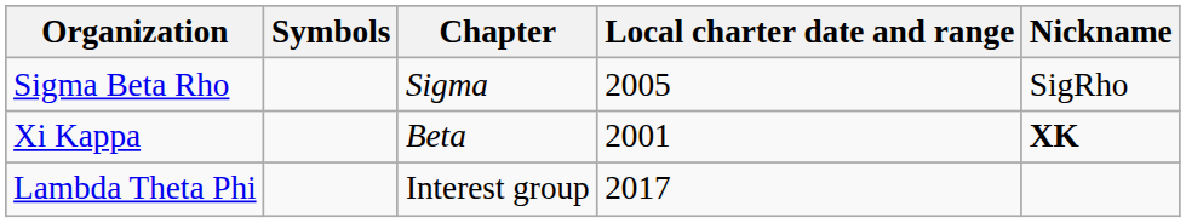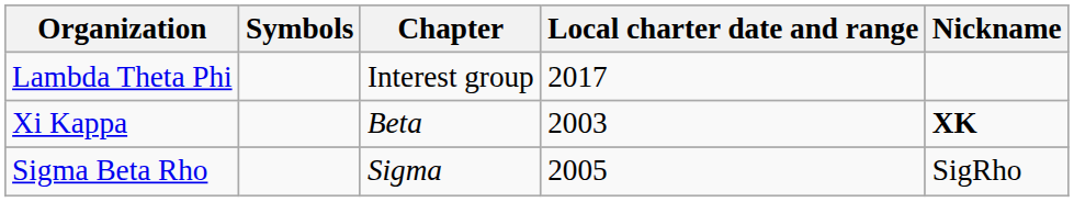rows swapped: Sigma Beta Rho <-> Lambda Theta Phi
Xi Kappa | Local charter date and range: 2001 -> 2003
